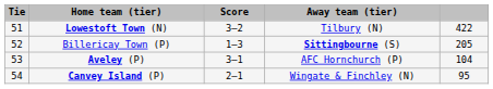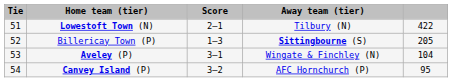Lowestoft Town (N) | Score: 3–2 -> 2–1
Aveley (P) | Away team (tier): AFC Hornchurch (P) -> Wingate & Finchley (N)
Canvey Island (P) | Score: 2–1 -> 3–2
Canvey Island (P) | Away team (tier): Wingate & Finchley (N) -> AFC Hornchurch (P)
